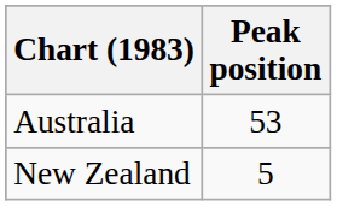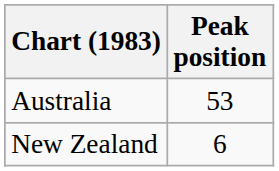New Zealand | Peak position: 5 -> 6
